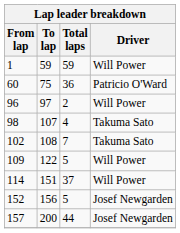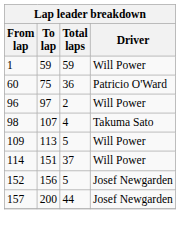- row: 102 | 108 | 7 | Takuma Sato
109 | To lap: 122 -> 113
